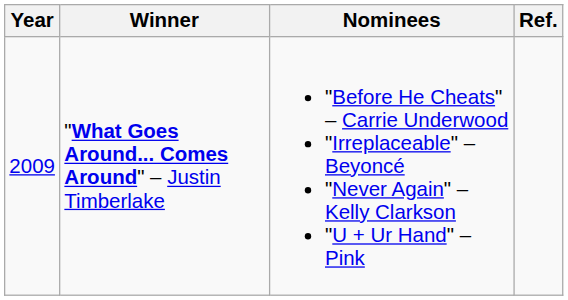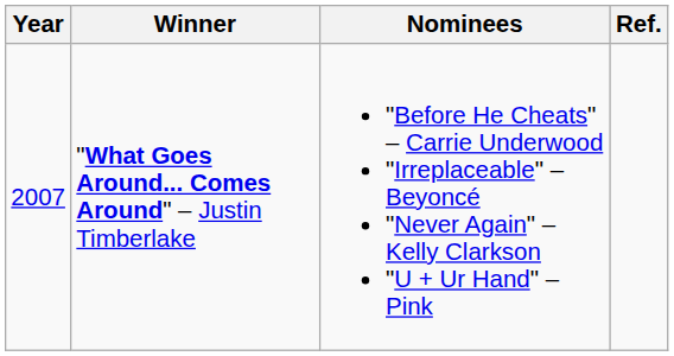"What Goes Around... Comes Around" – Justin Timberlake | Year: 2009 -> 2007
